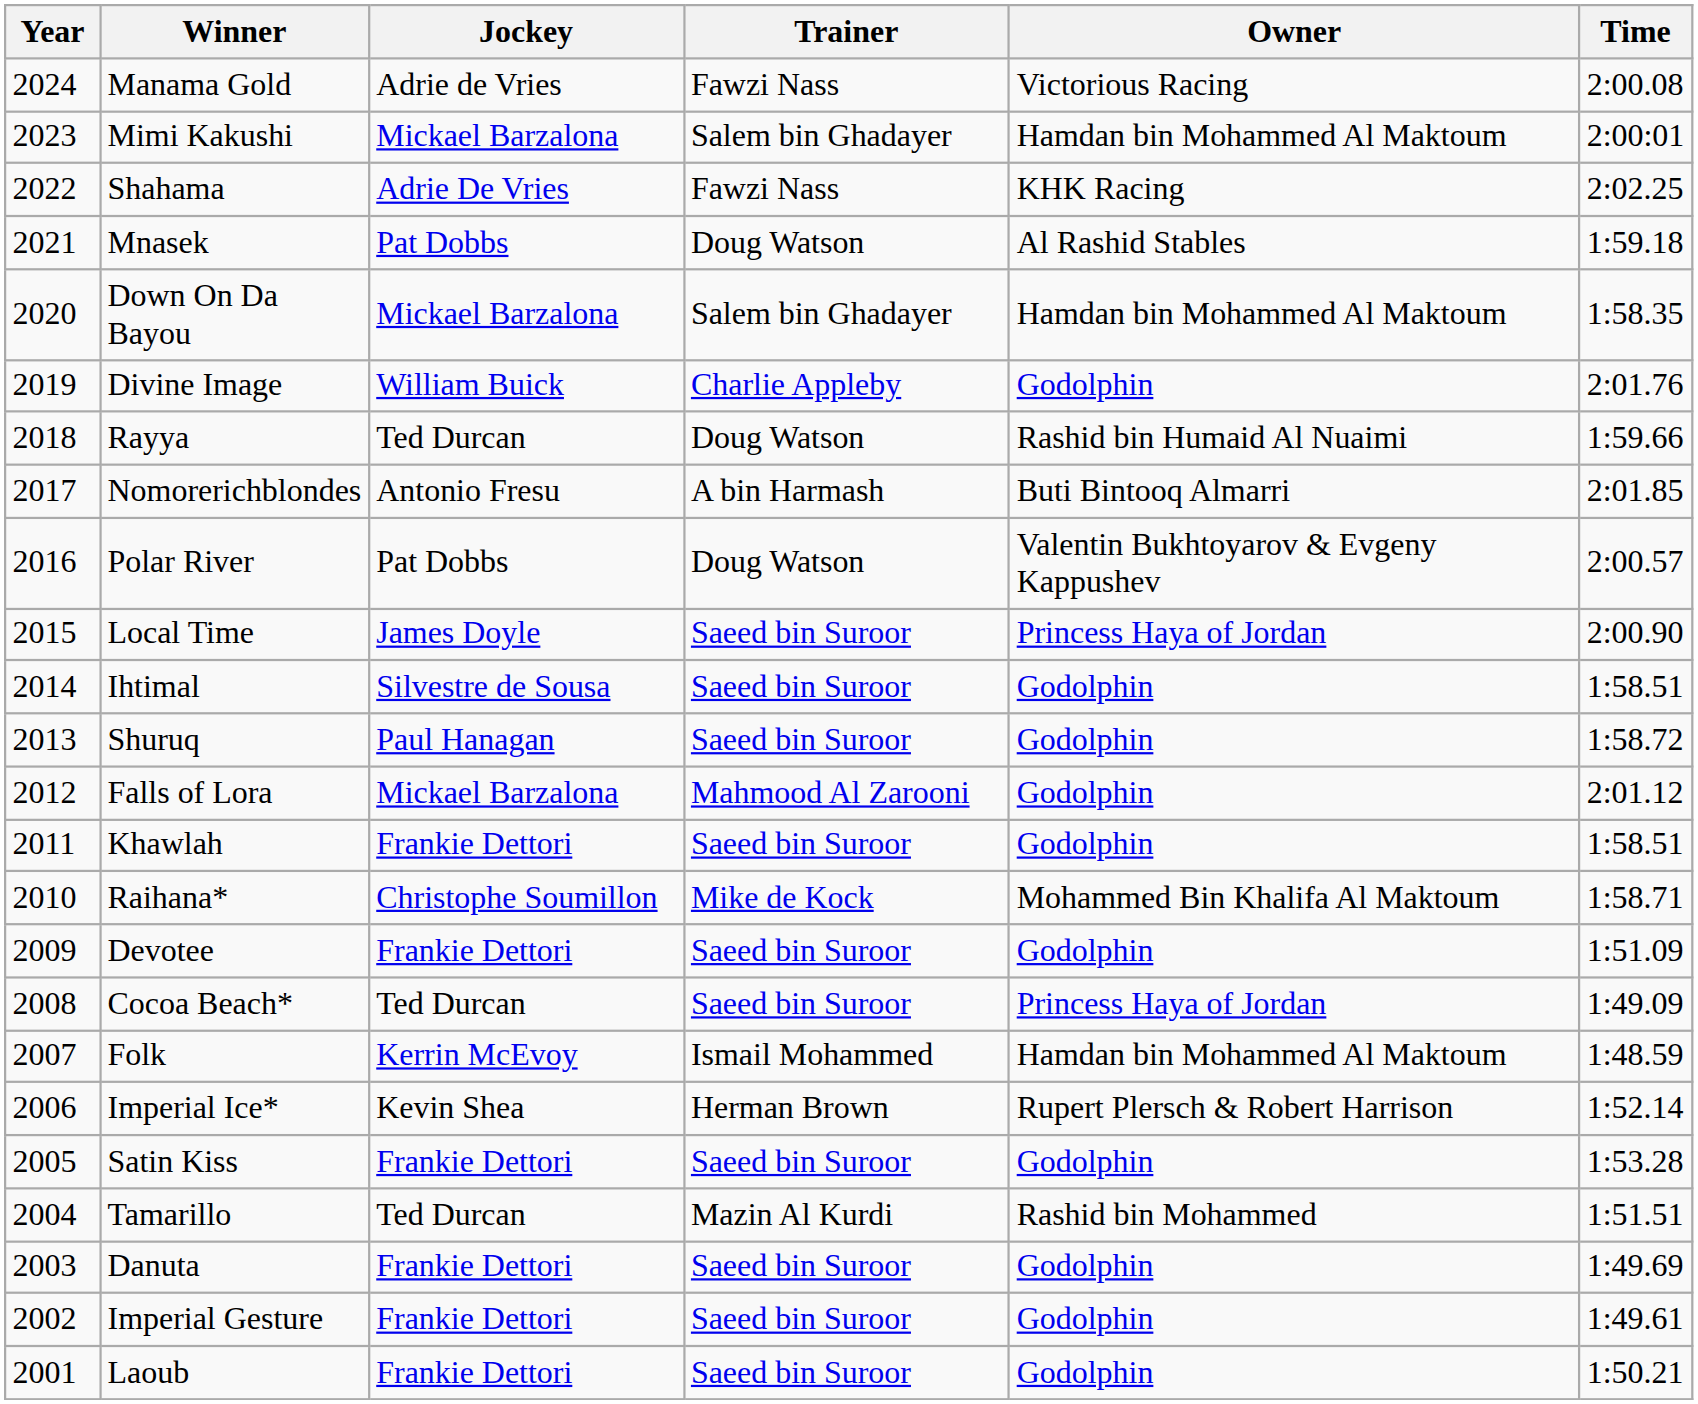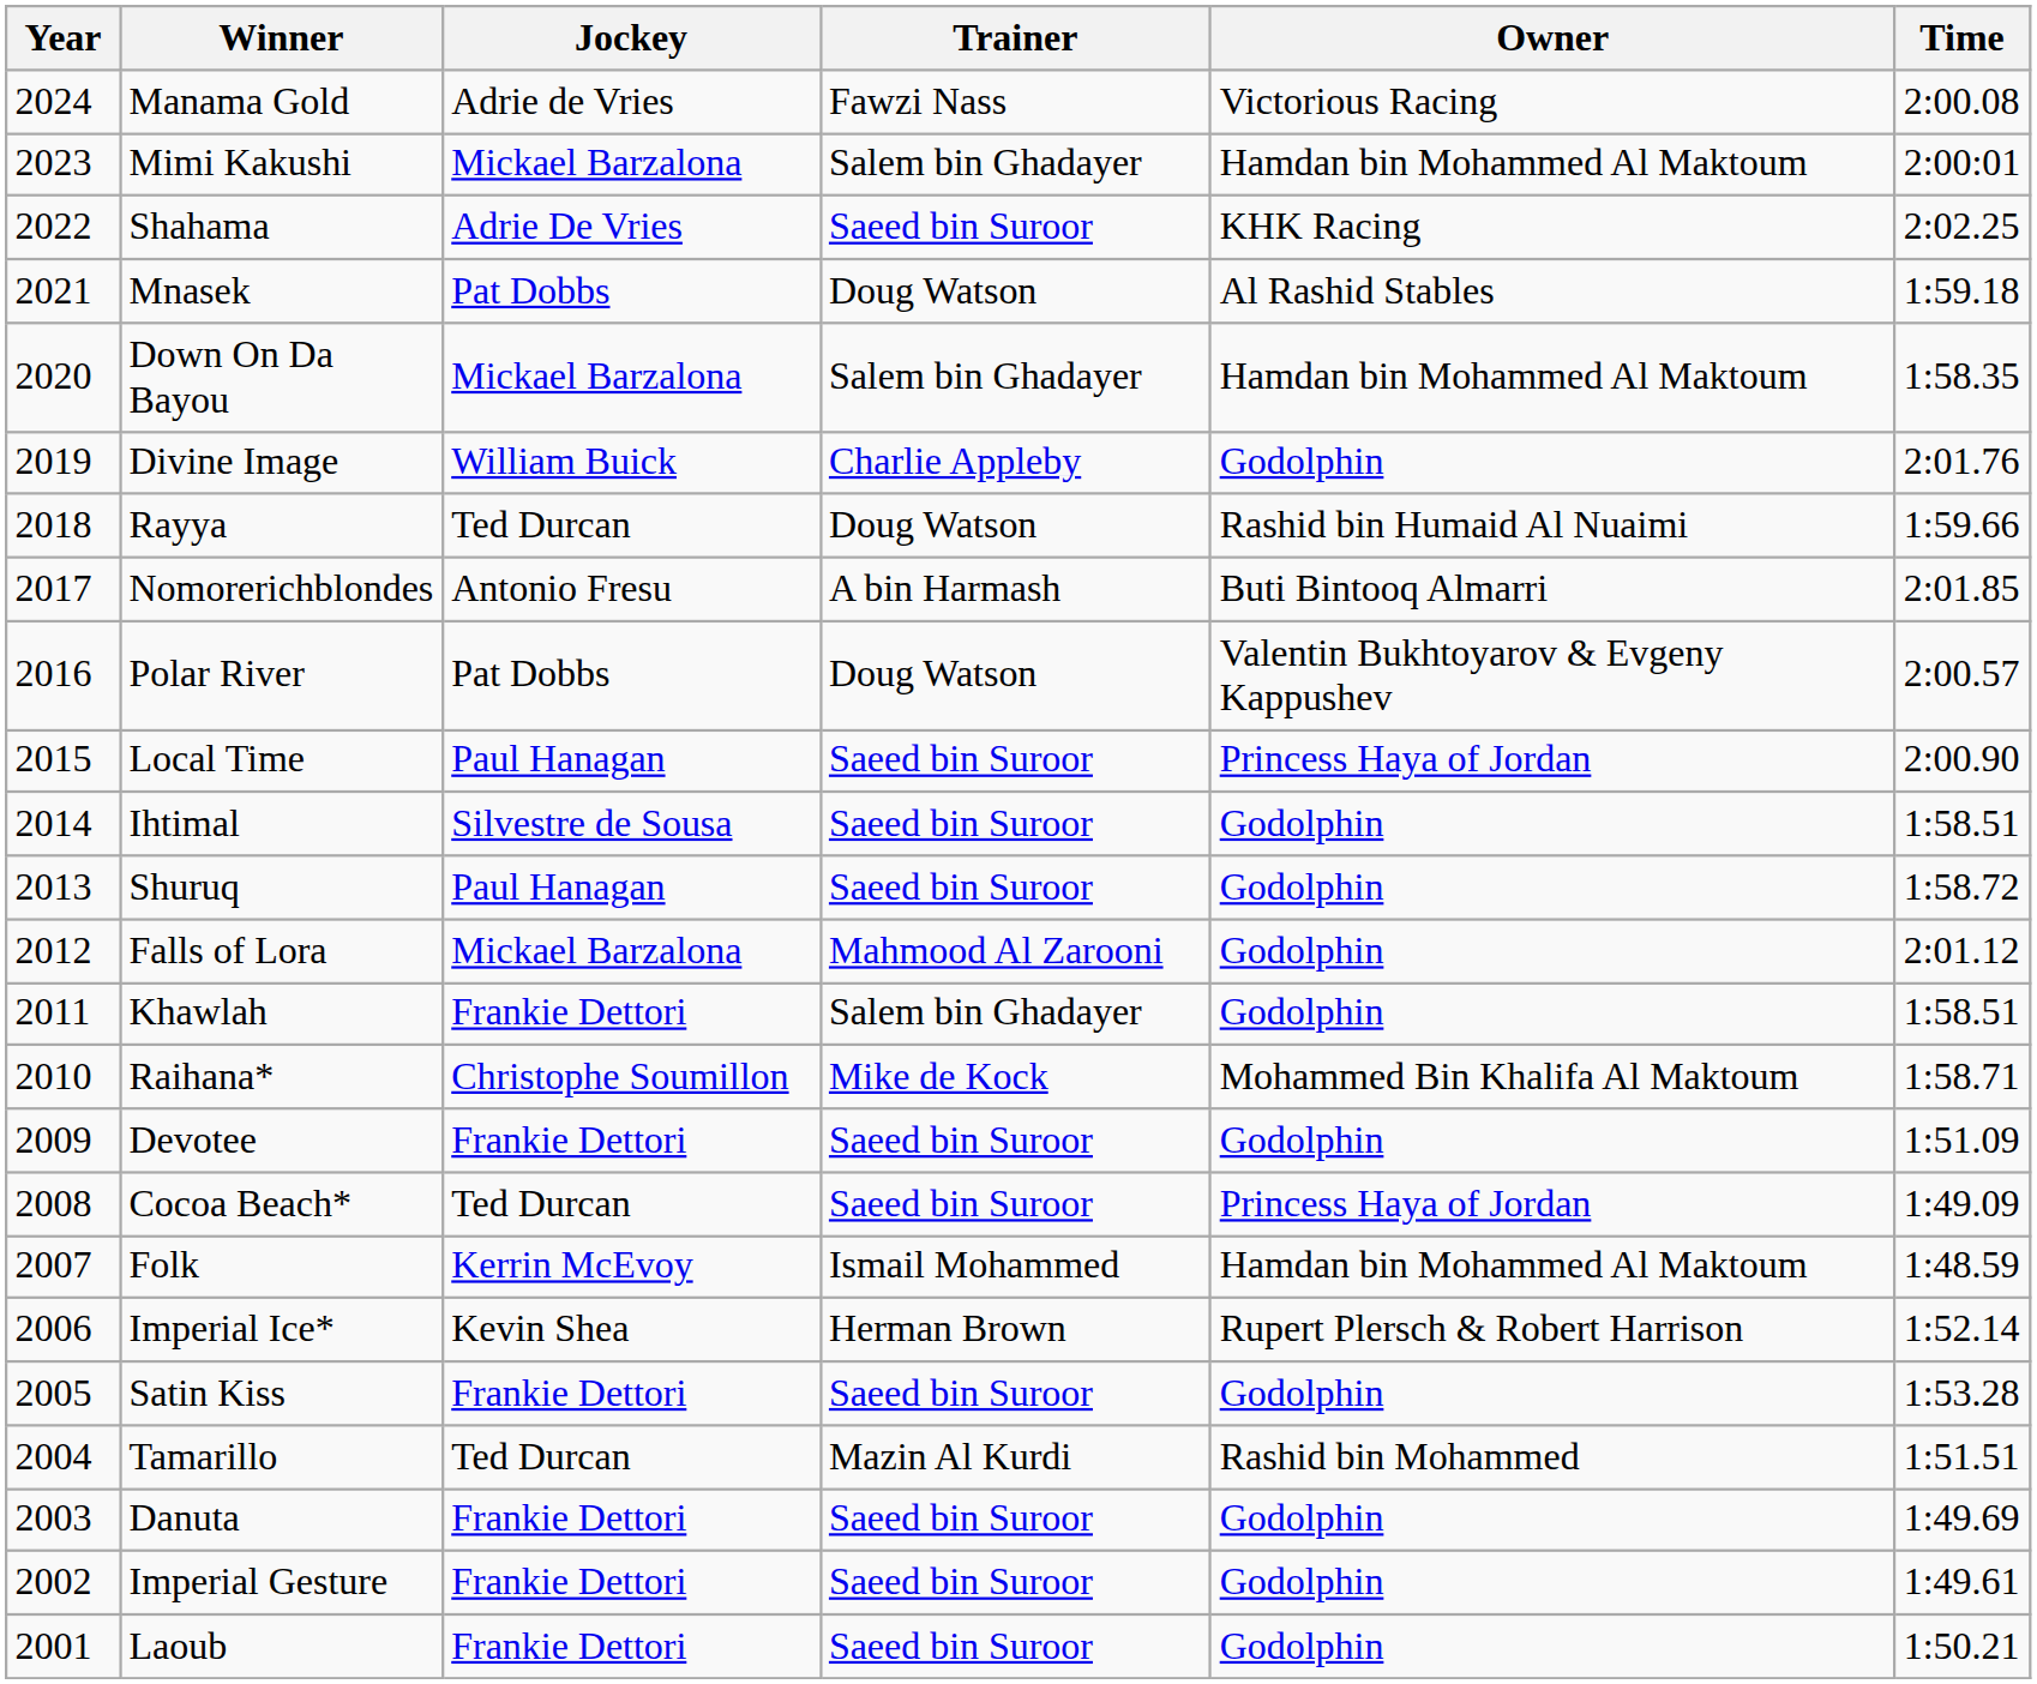Shahama | Trainer: Fawzi Nass -> Saeed bin Suroor
Local Time | Jockey: James Doyle -> Paul Hanagan
Khawlah | Trainer: Saeed bin Suroor -> Salem bin Ghadayer
